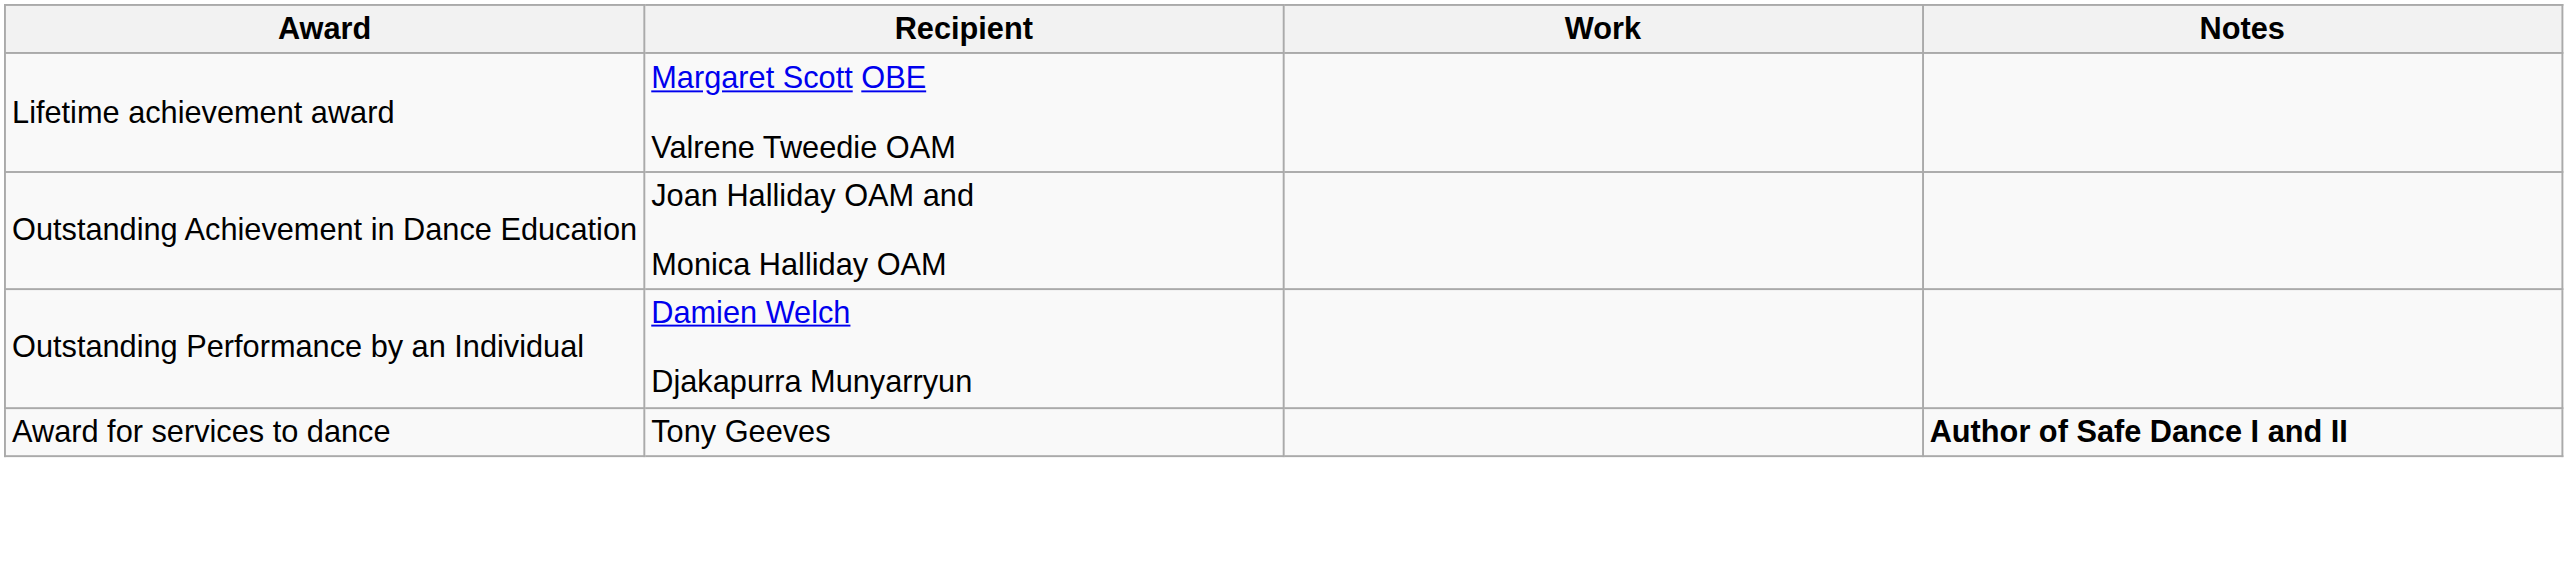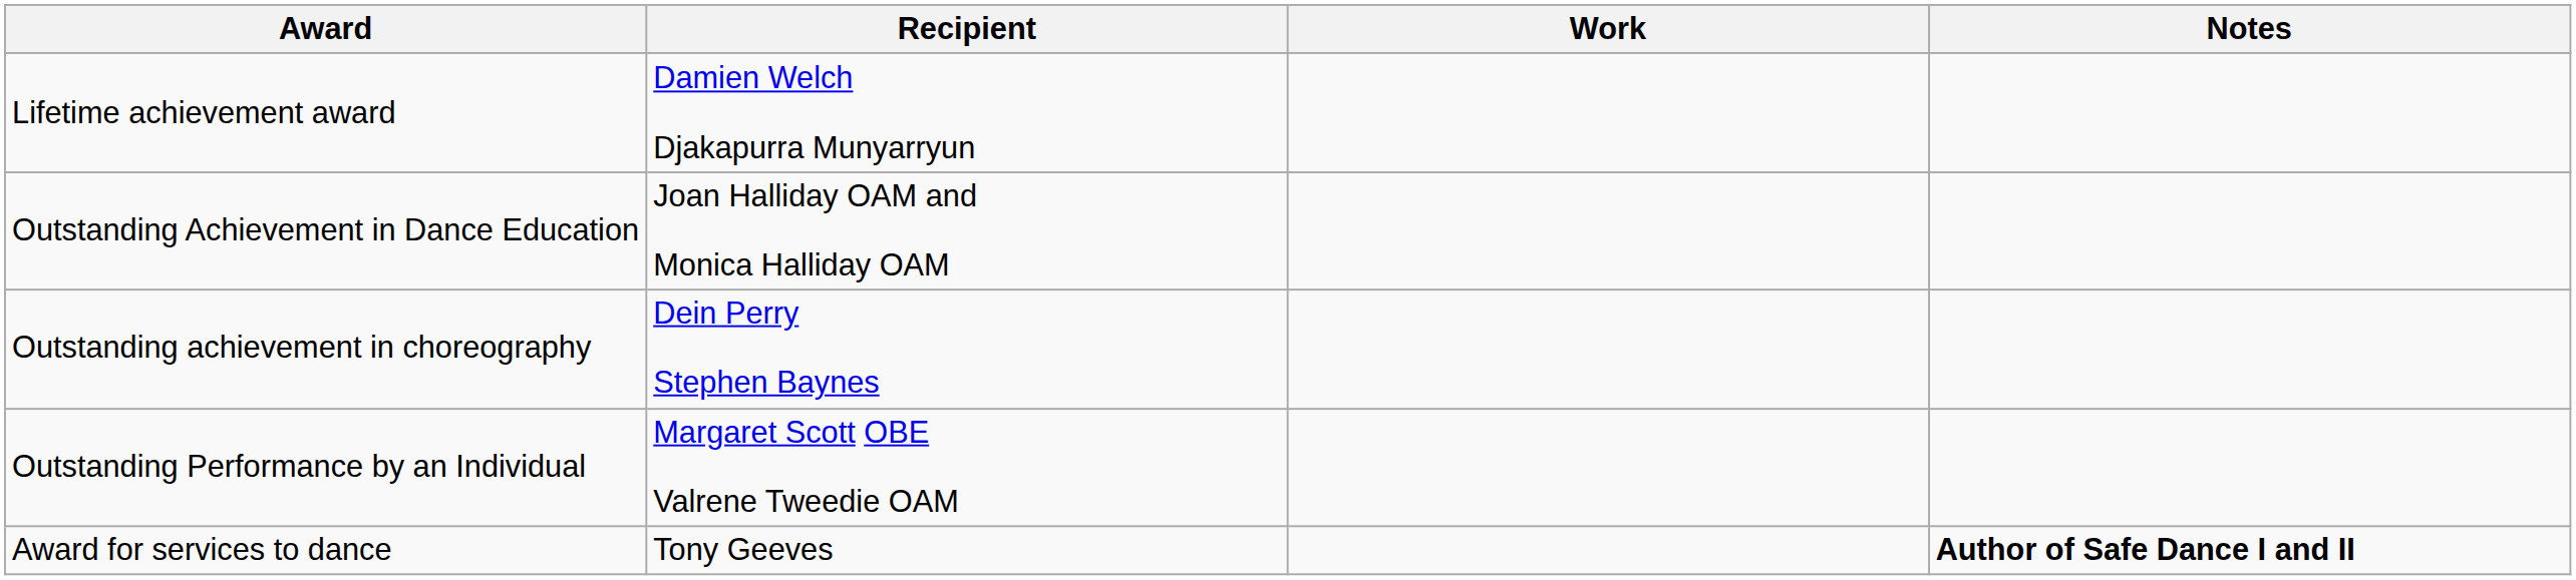Lifetime achievement award | Recipient: Margaret Scott OBE Valrene Tweedie OAM -> Damien Welch Djakapurra Munyarryun
+ row: Outstanding achievement in choreography | Dein Perry Stephen Baynes
Outstanding Performance by an Individual | Recipient: Damien Welch Djakapurra Munyarryun -> Margaret Scott OBE Valrene Tweedie OAM
